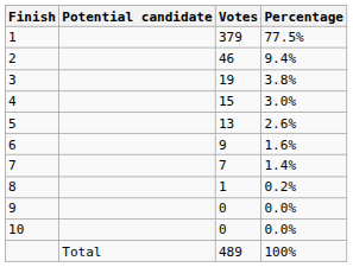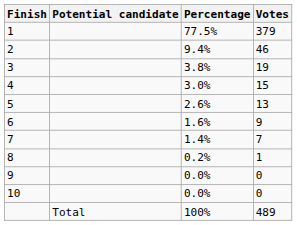columns swapped: Percentage <-> Votes
